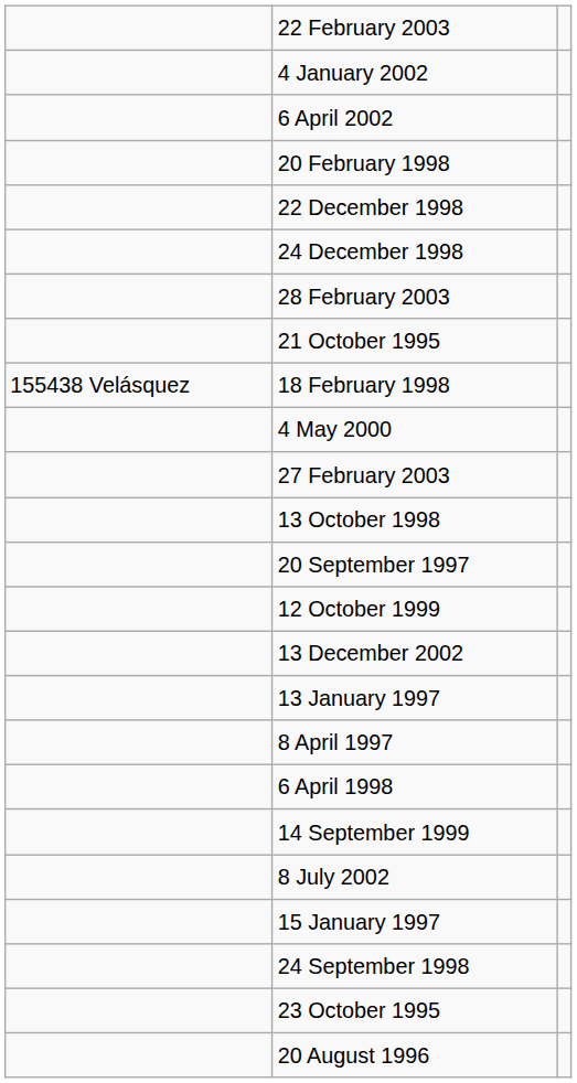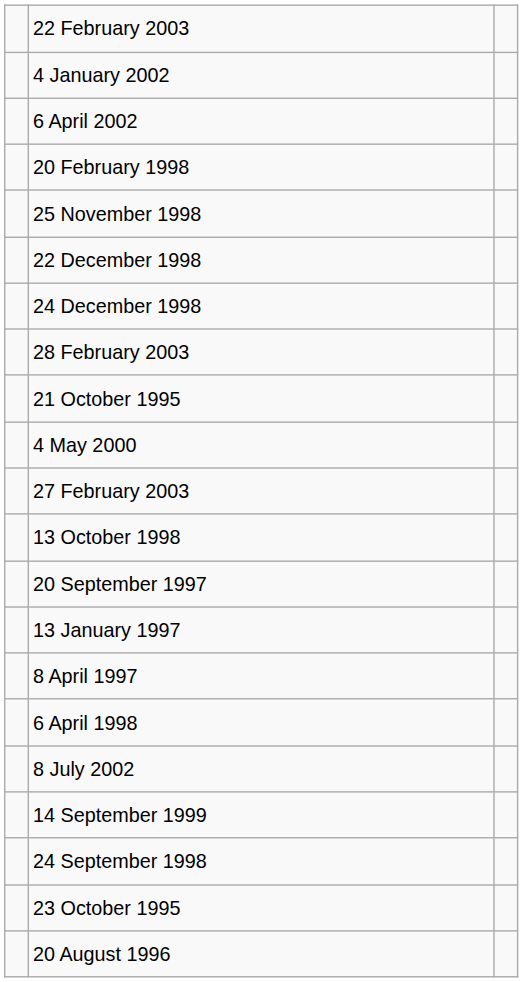+ row: 25 November 1998
- row: 155438 Velásquez | 18 February 1998
- row: 12 October 1999
- row: 13 December 2002
rows swapped: 14 September 1999 <-> 8 July 2002
- row: 15 January 1997
